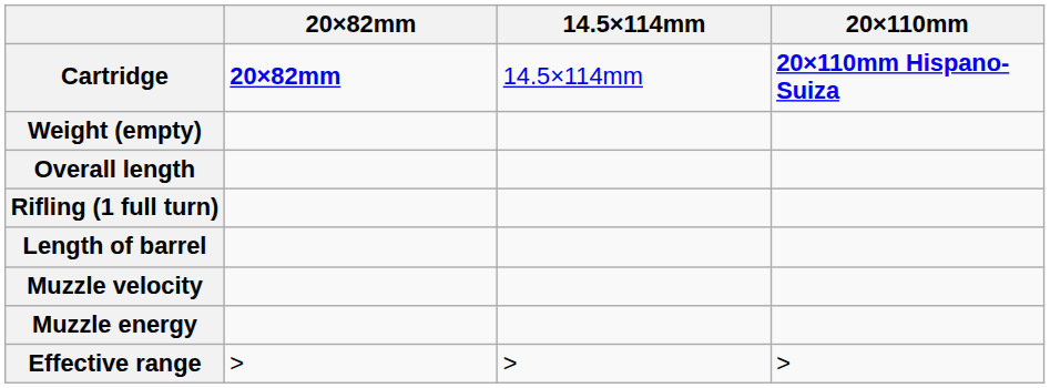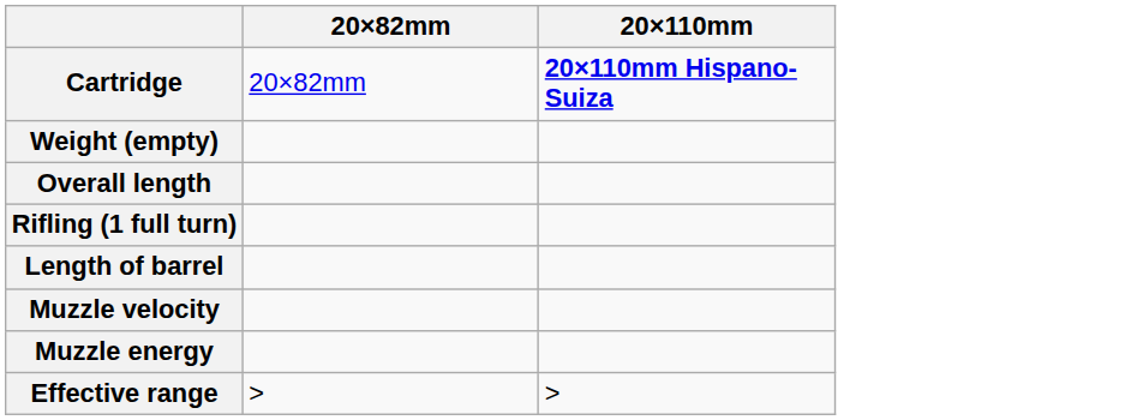- column: 14.5×114mm | 14.5×114mm | >
Cartridge | 20×82mm: bold -> normal
